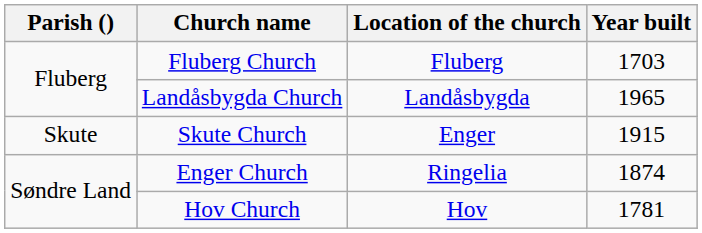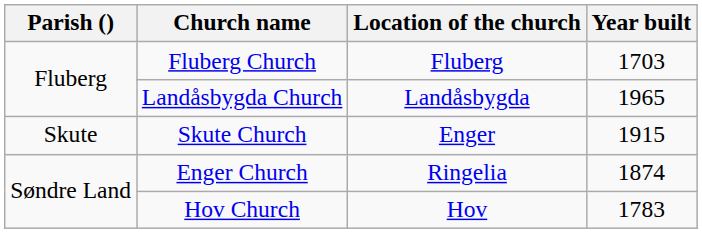Hov Church | Year built: 1781 -> 1783
